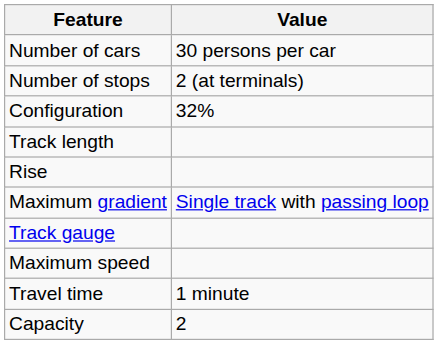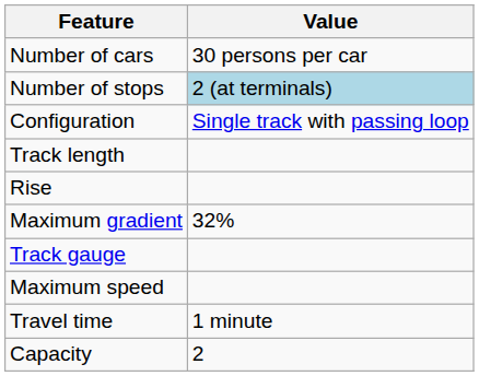Number of stops | Value: no background -> lightblue background
Configuration | Value: 32% -> Single track with passing loop
Maximum gradient | Value: Single track with passing loop -> 32%
